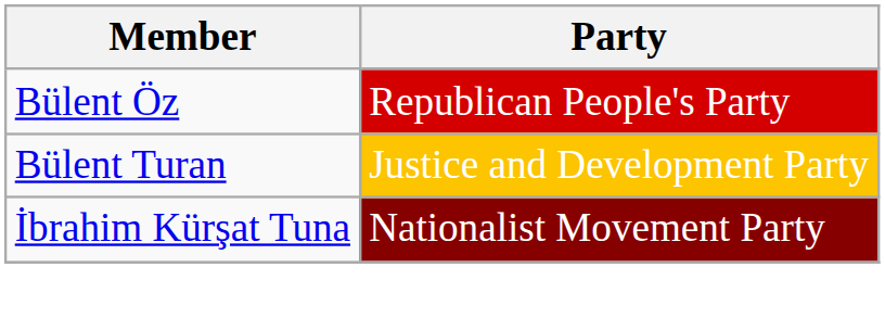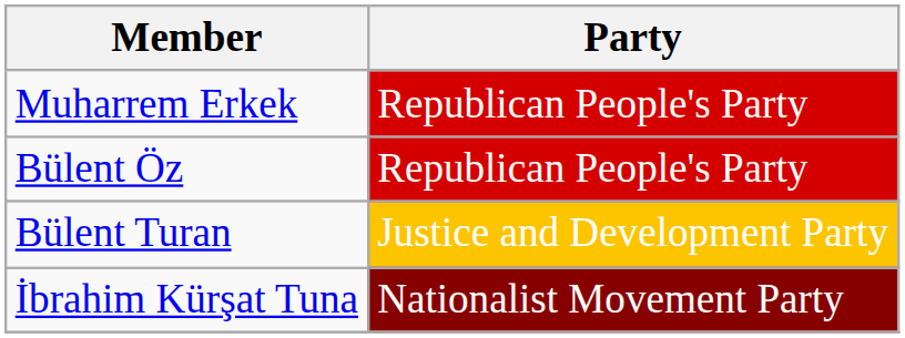+ row: Muharrem Erkek | Republican People's Party
